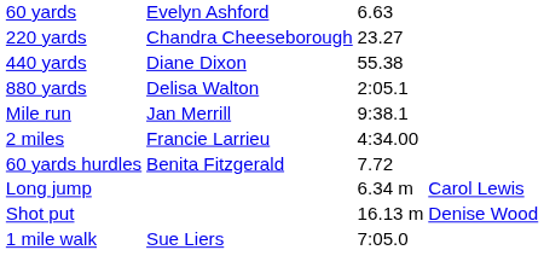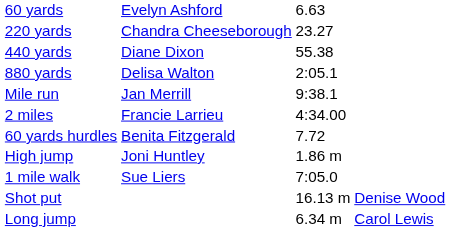+ row: High jump | Joni Huntley | 1.86 m
rows swapped: Long jump <-> 1 mile walk
